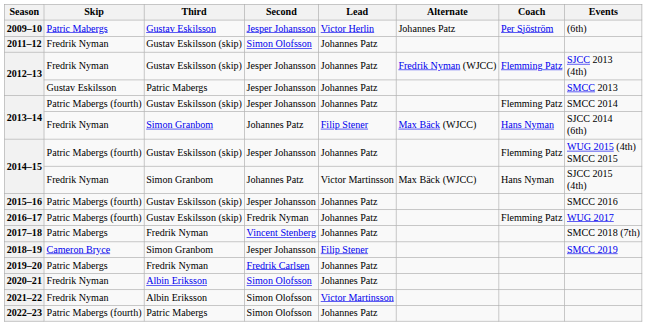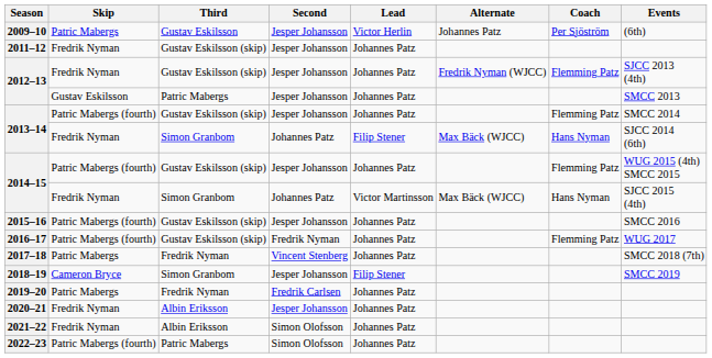2011–12 | Second: Simon Olofsson -> Jesper Johansson
2020–21 | Second: Simon Olofsson -> Jesper Johansson
2021–22 | Lead: Victor Martinsson -> Johannes Patz
